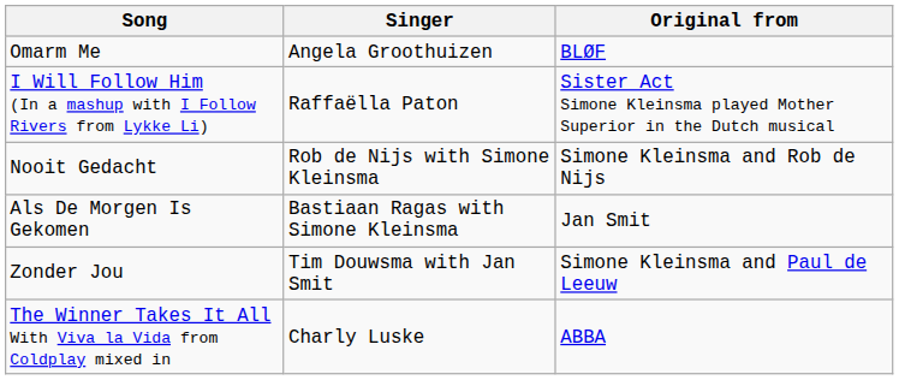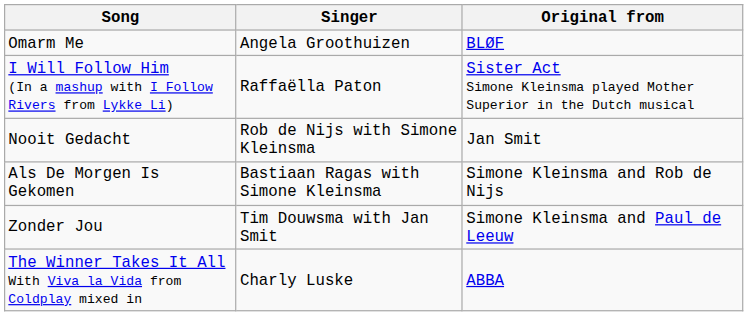Nooit Gedacht | Original from: Simone Kleinsma and Rob de Nijs -> Jan Smit
Als De Morgen Is Gekomen | Original from: Jan Smit -> Simone Kleinsma and Rob de Nijs
